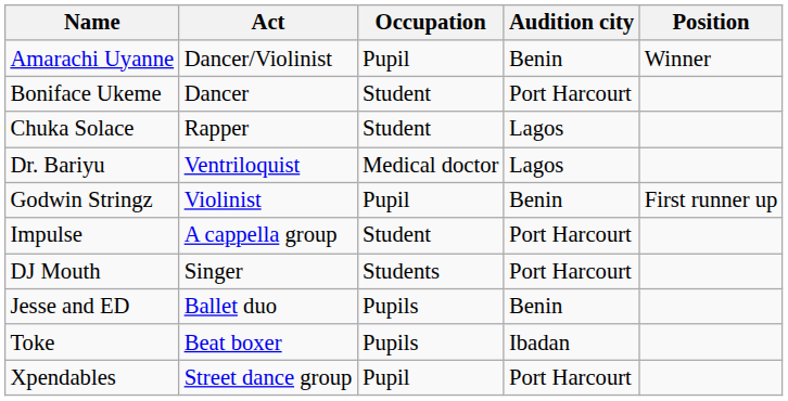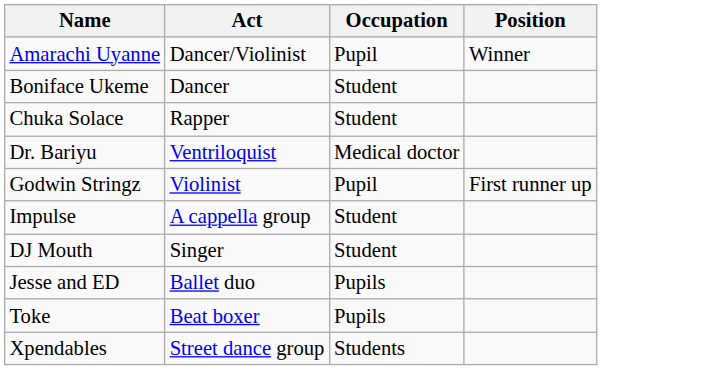- column: Audition city | Benin | Port Harcourt | Lagos | Lagos | Benin | Port Harcourt | Port Harcourt | Benin | Ibadan | Port Harcourt
DJ Mouth | Occupation: Students -> Student
Xpendables | Occupation: Pupil -> Students
